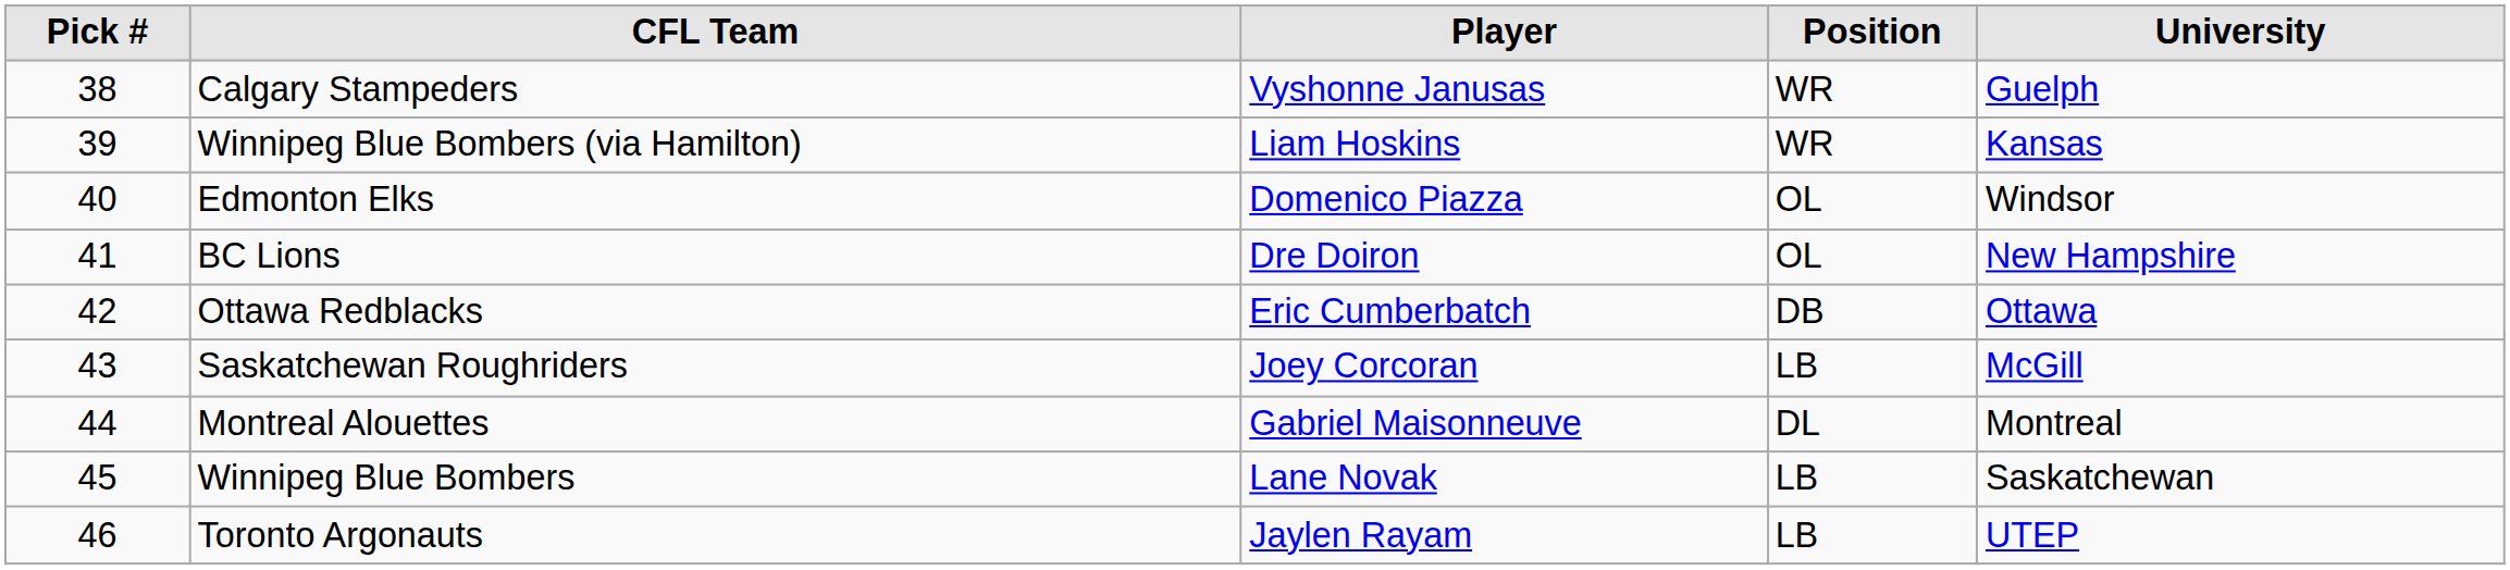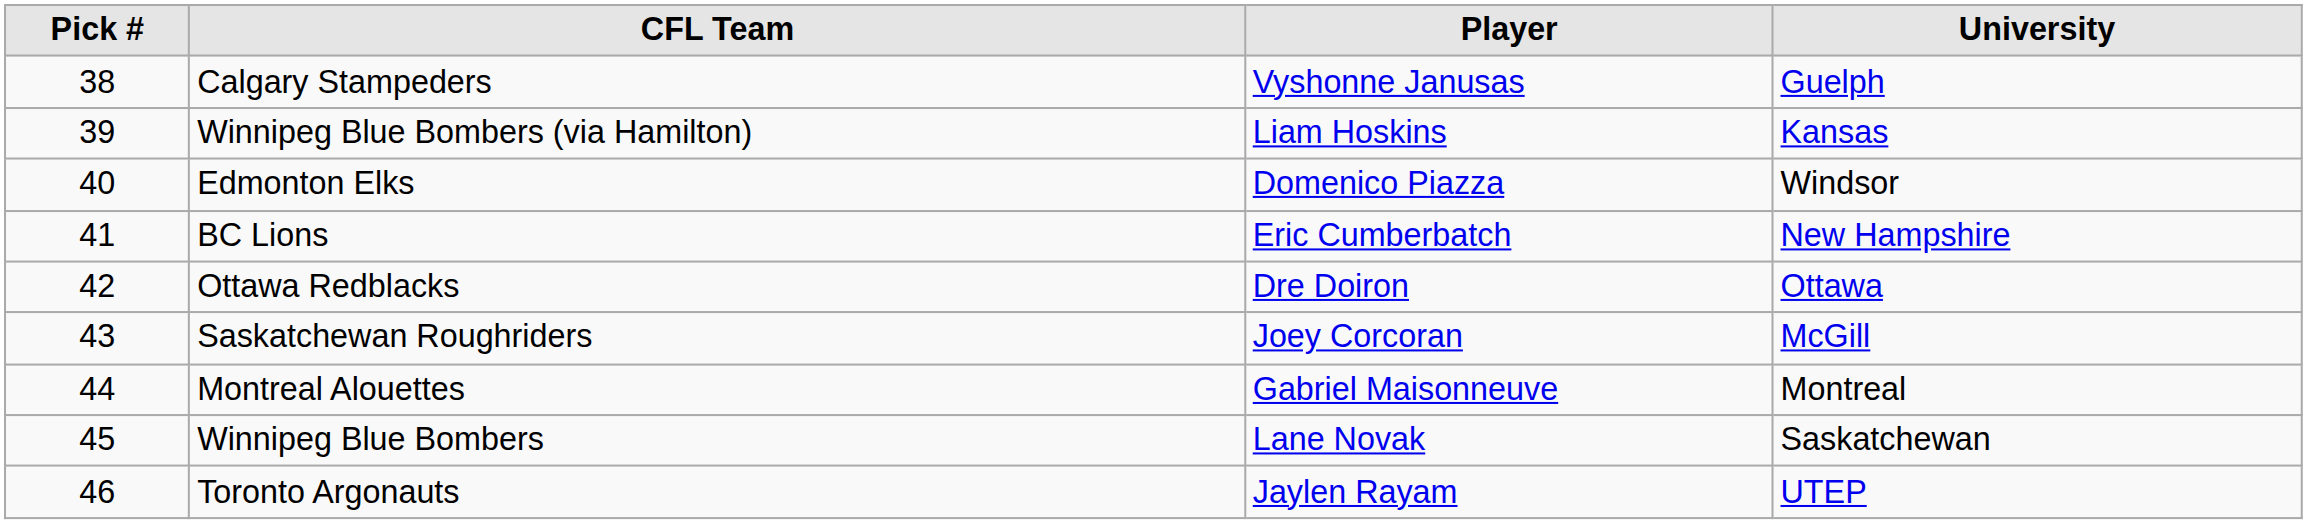- column: Position | WR | WR | OL | OL | DB | LB | DL | LB | LB
BC Lions | Player: Dre Doiron -> Eric Cumberbatch
Ottawa Redblacks | Player: Eric Cumberbatch -> Dre Doiron
